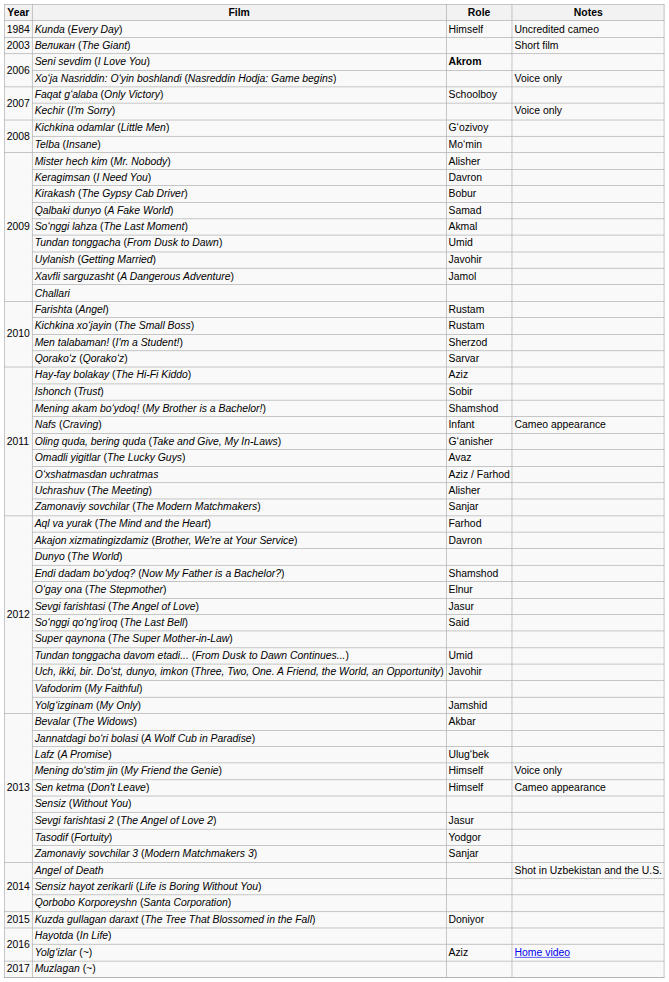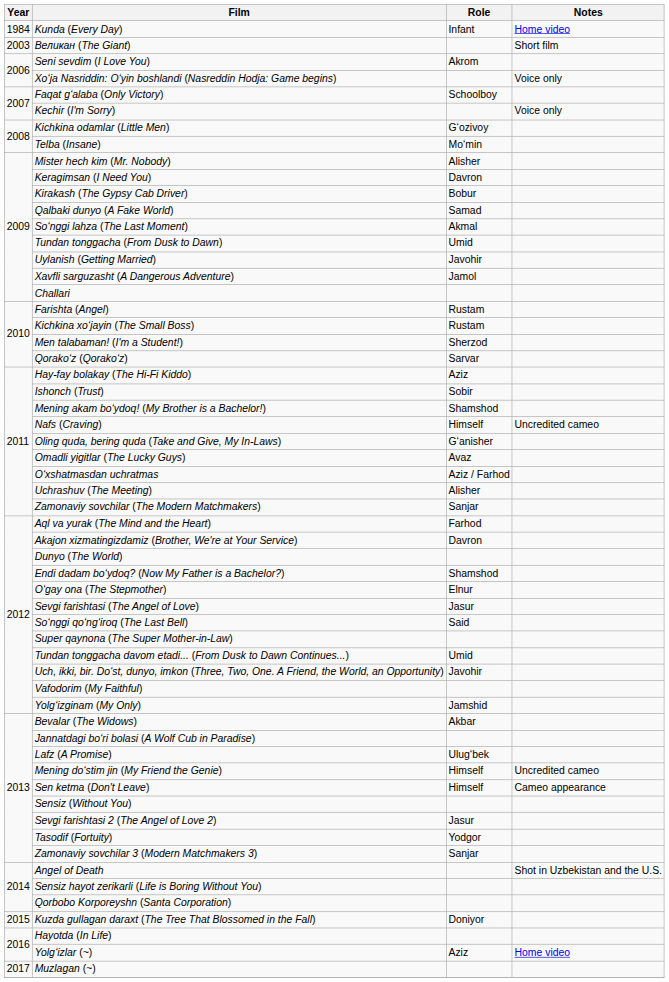Kunda (Every Day) | Role: Himself -> Infant
Kunda (Every Day) | Notes: Uncredited cameo -> Home video
Seni sevdim (I Love You) | Role: bold -> normal
Nafs (Craving) | Role: Infant -> Himself
Nafs (Craving) | Notes: Cameo appearance -> Uncredited cameo
Mening doʻstim jin (My Friend the Genie) | Notes: Voice only -> Uncredited cameo
